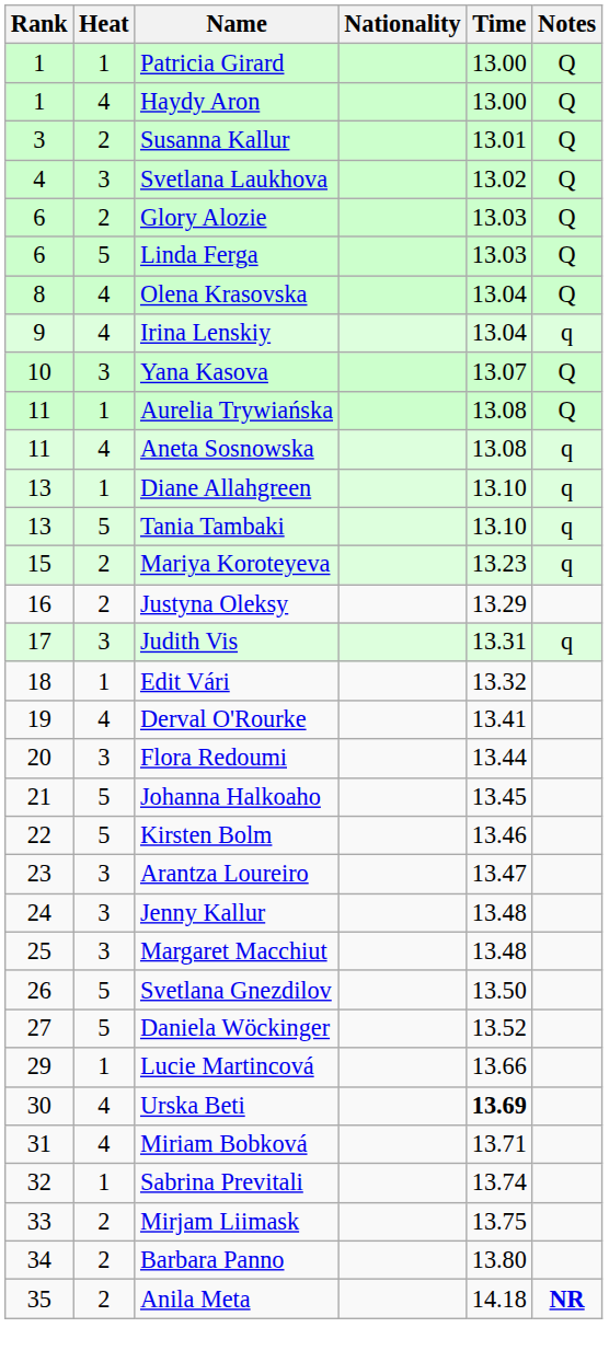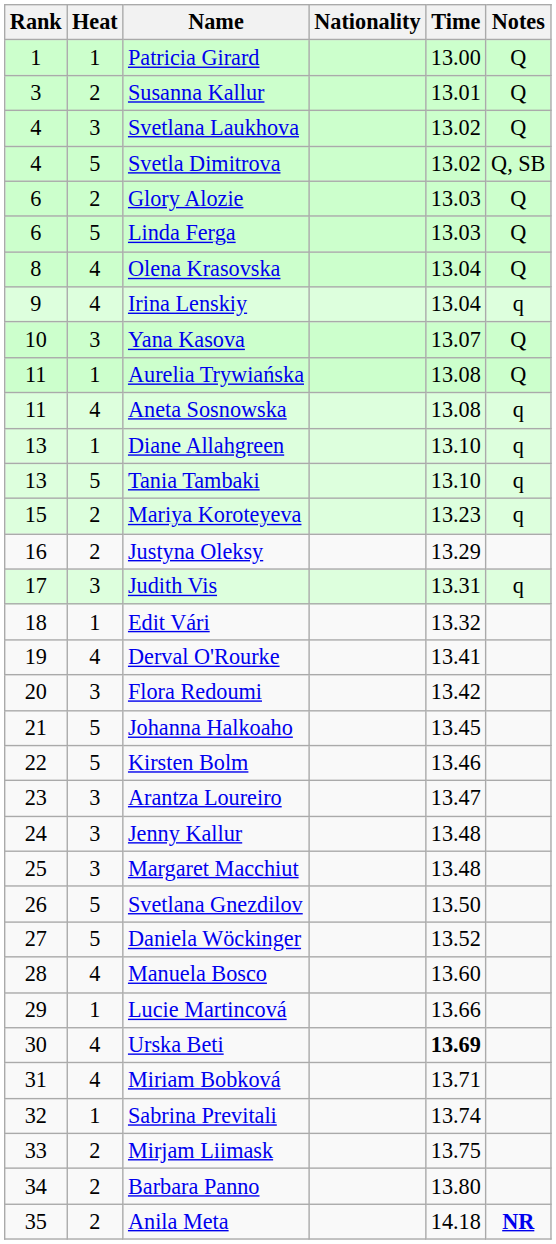- row: 1 | 4 | Haydy Aron | 13.00 | Q
+ row: 4 | 5 | Svetla Dimitrova | 13.02 | Q, SB
Flora Redoumi | Time: 13.44 -> 13.42
+ row: 28 | 4 | Manuela Bosco | 13.60
